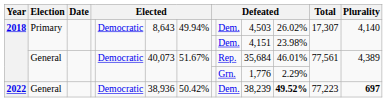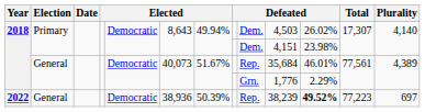2022 | column 7: 50.42% -> 50.39%
2022 | column 9: Dem. -> Rep.
2022 | Plurality: bold -> normal
